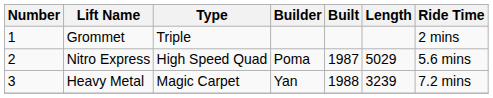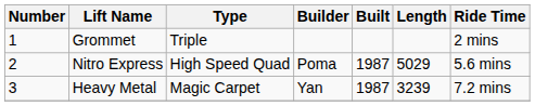Heavy Metal | Built: 1988 -> 1987
